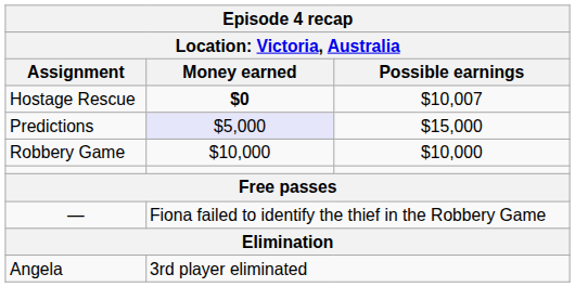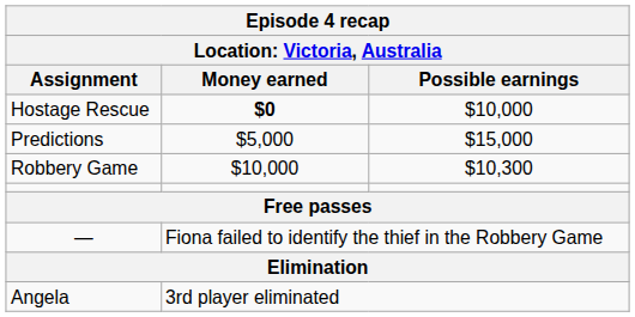Hostage Rescue | Possible earnings: $10,007 -> $10,000
Predictions | Money earned: lavender background -> no background
Robbery Game | Possible earnings: $10,000 -> $10,300
